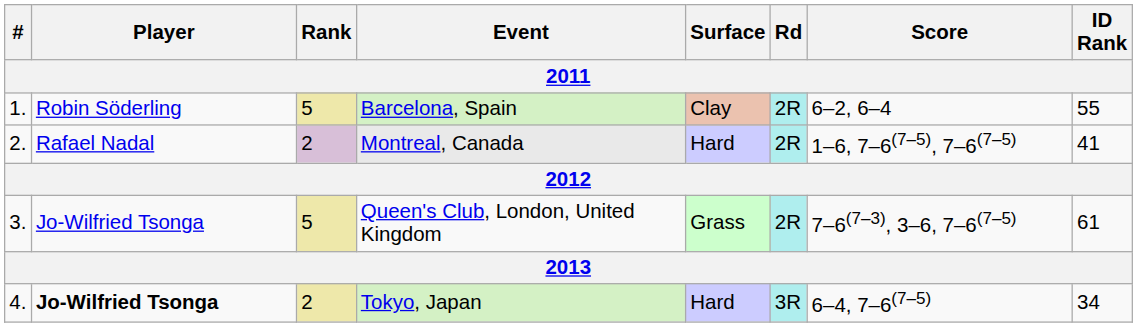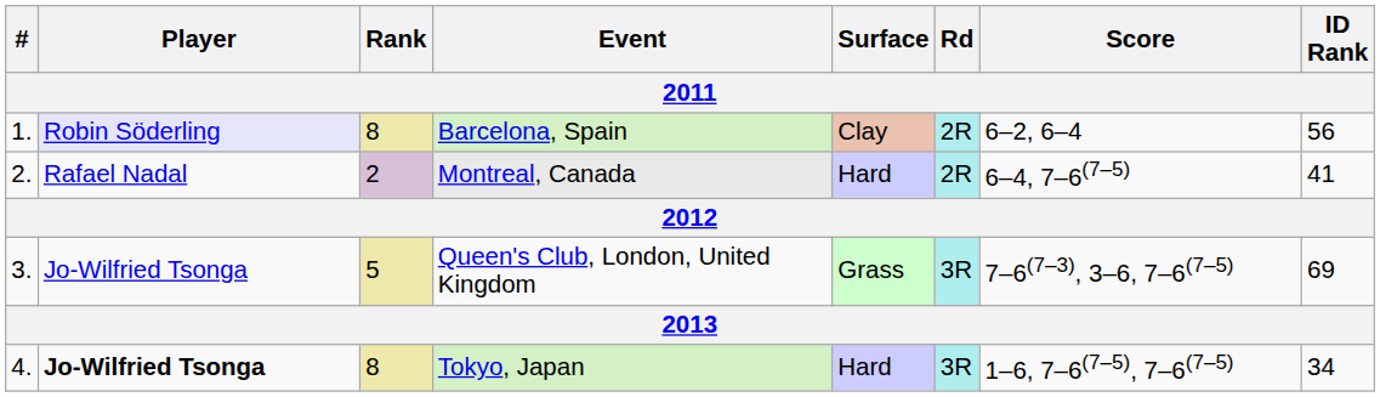Barcelona, Spain | Player: no background -> lavender background
Barcelona, Spain | Rank: 5 -> 8
Barcelona, Spain | ID Rank: 55 -> 56
Montreal, Canada | Score: 1–6, 7–6(7–5), 7–6(7–5) -> 6–4, 7–6(7–5)
Queen's Club, London, United Kingdom | Rd: 2R -> 3R
Queen's Club, London, United Kingdom | ID Rank: 61 -> 69
Tokyo, Japan | Rank: 2 -> 8
Tokyo, Japan | Score: 6–4, 7–6(7–5) -> 1–6, 7–6(7–5), 7–6(7–5)
